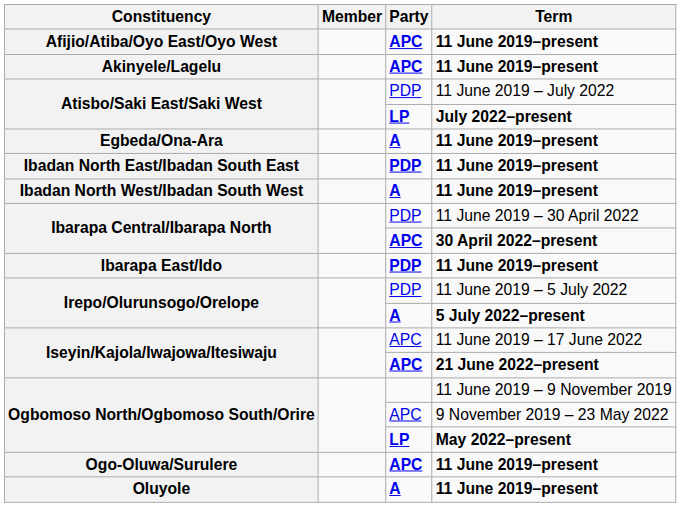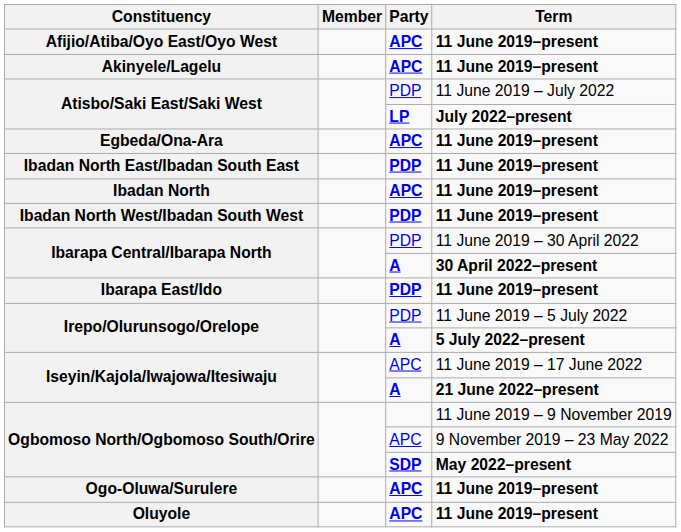Egbeda/Ona-Ara | Party: A -> APC
+ row: Ibadan North | APC | 11 June 2019–present
Ibadan North West/Ibadan South West | Party: A -> PDP
Ibarapa Central/Ibarapa North / 30 April 2022–present | Party: APC -> A
Iseyin/Kajola/Iwajowa/Itesiwaju / 21 June 2022–present | Party: APC -> A
Ogbomoso North/Ogbomoso South/Orire / May 2022–present | Party: LP -> SDP
Oluyole | Party: A -> APC
